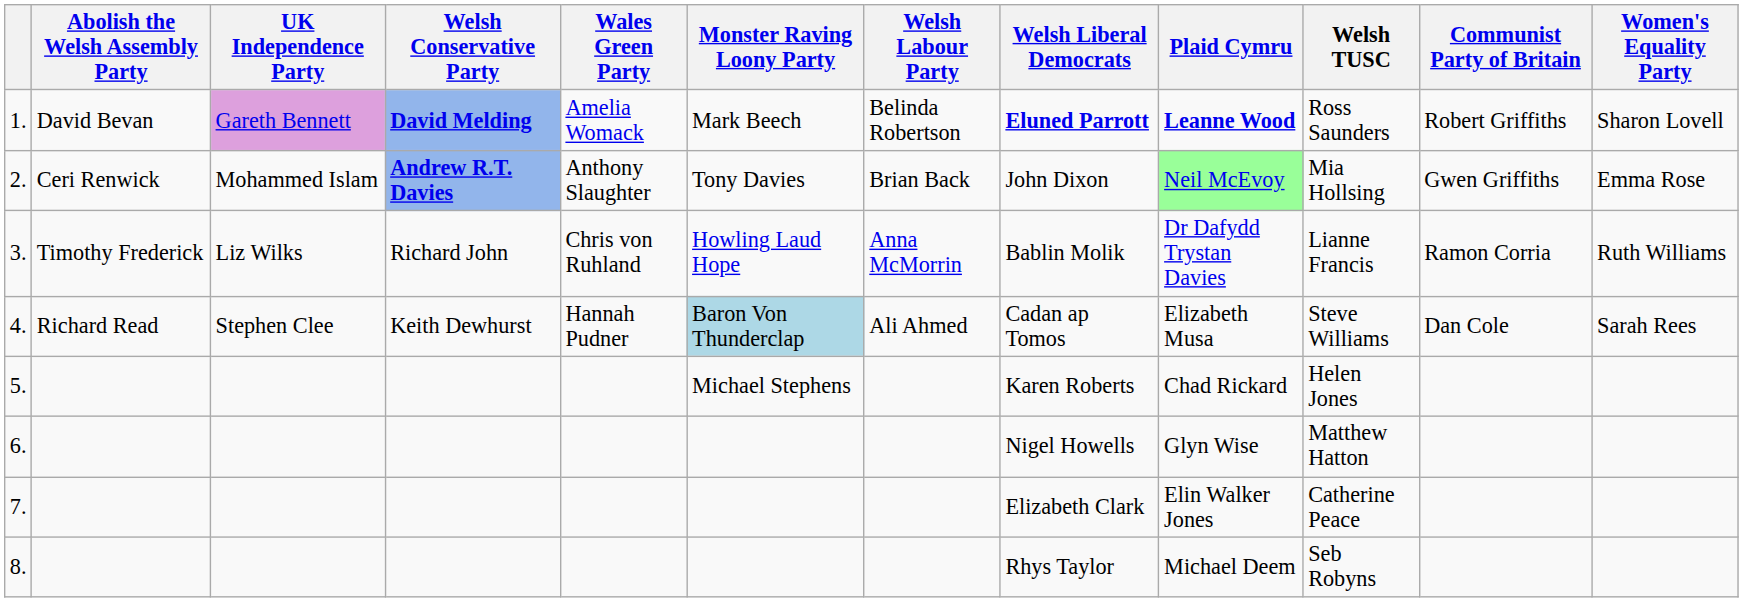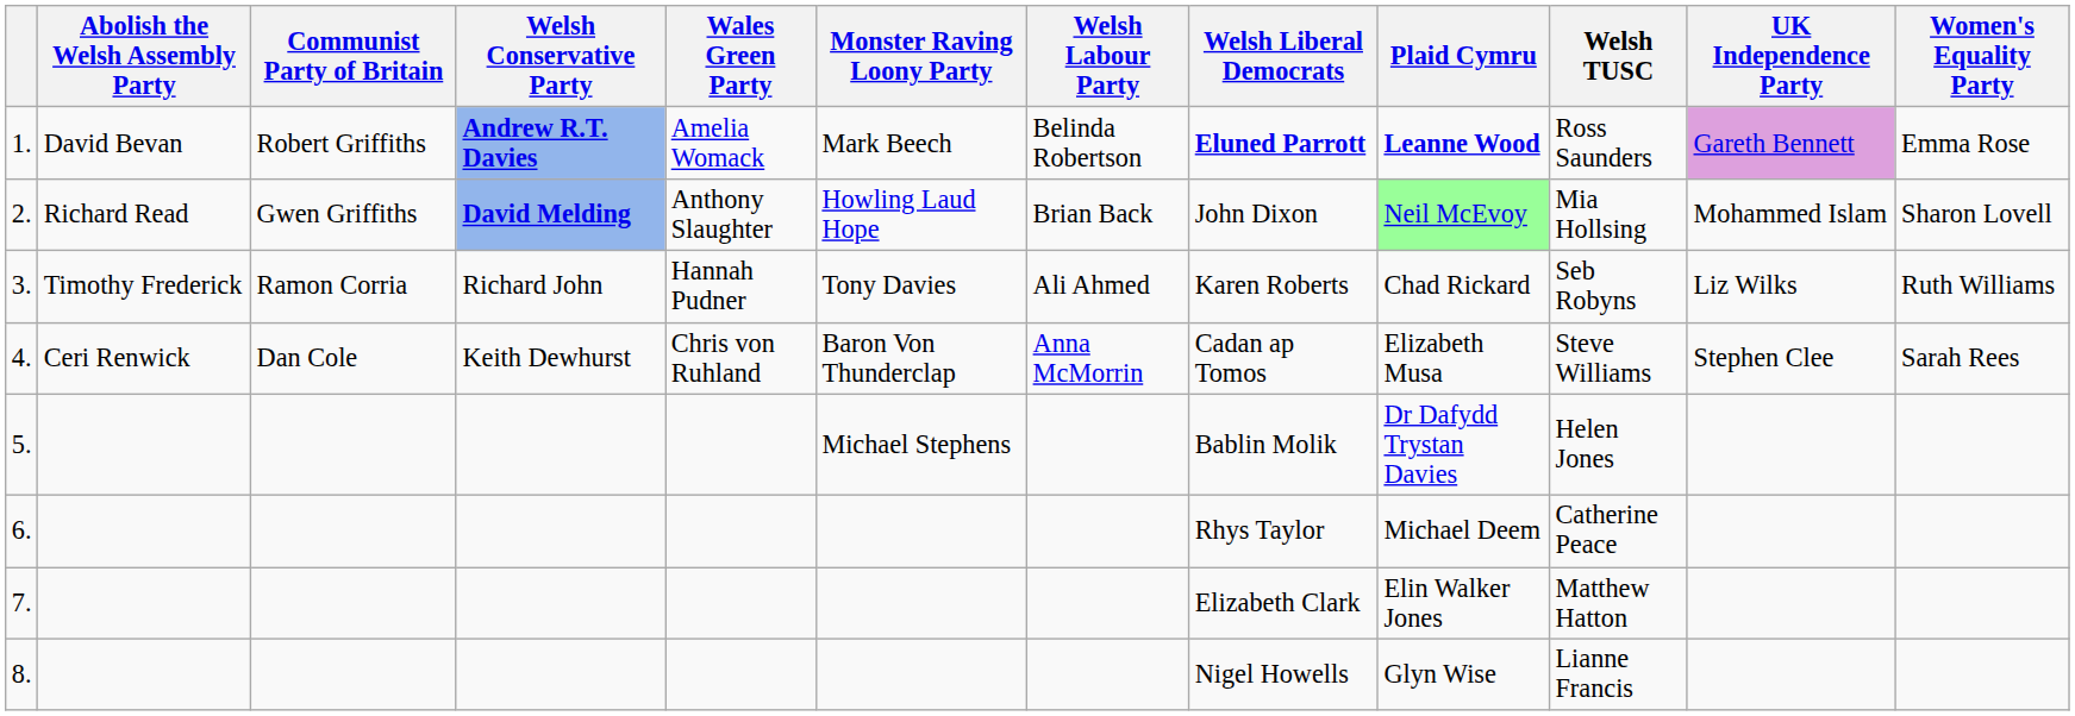columns swapped: Communist Party of Britain <-> UK Independence Party
1. | Welsh Conservative Party: David Melding -> Andrew R.T. Davies
1. | Women's Equality Party: Sharon Lovell -> Emma Rose
2. | Abolish the Welsh Assembly Party: Ceri Renwick -> Richard Read
2. | Welsh Conservative Party: Andrew R.T. Davies -> David Melding
2. | Monster Raving Loony Party: Tony Davies -> Howling Laud Hope
2. | Women's Equality Party: Emma Rose -> Sharon Lovell
3. | Wales Green Party: Chris von Ruhland -> Hannah Pudner
3. | Monster Raving Loony Party: Howling Laud Hope -> Tony Davies
3. | Welsh Labour Party: Anna McMorrin -> Ali Ahmed
3. | Welsh Liberal Democrats: Bablin Molik -> Karen Roberts
3. | Plaid Cymru: Dr Dafydd Trystan Davies -> Chad Rickard
3. | Welsh TUSC: Lianne Francis -> Seb Robyns
4. | Abolish the Welsh Assembly Party: Richard Read -> Ceri Renwick
4. | Wales Green Party: Hannah Pudner -> Chris von Ruhland
4. | Monster Raving Loony Party: lightblue background -> no background
4. | Welsh Labour Party: Ali Ahmed -> Anna McMorrin
5. | Welsh Liberal Democrats: Karen Roberts -> Bablin Molik
5. | Plaid Cymru: Chad Rickard -> Dr Dafydd Trystan Davies
6. | Welsh Liberal Democrats: Nigel Howells -> Rhys Taylor
6. | Plaid Cymru: Glyn Wise -> Michael Deem
6. | Welsh TUSC: Matthew Hatton -> Catherine Peace
7. | Welsh TUSC: Catherine Peace -> Matthew Hatton
8. | Welsh Liberal Democrats: Rhys Taylor -> Nigel Howells
8. | Plaid Cymru: Michael Deem -> Glyn Wise
8. | Welsh TUSC: Seb Robyns -> Lianne Francis
